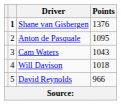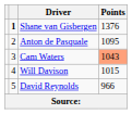Cam Waters | Points: no background -> lightsalmon background
Will Davison | Points: 1018 -> 1015
